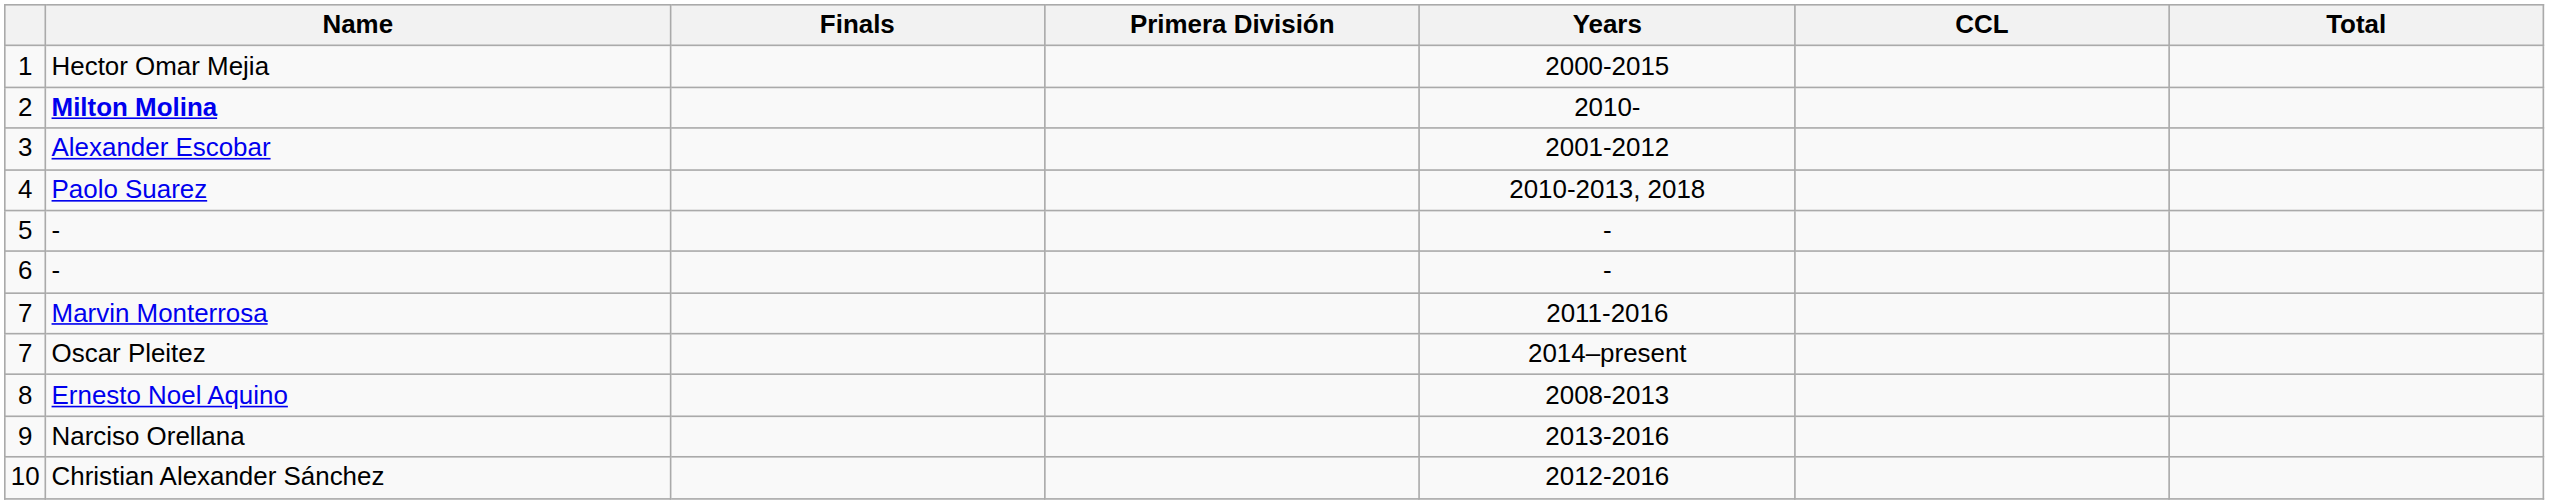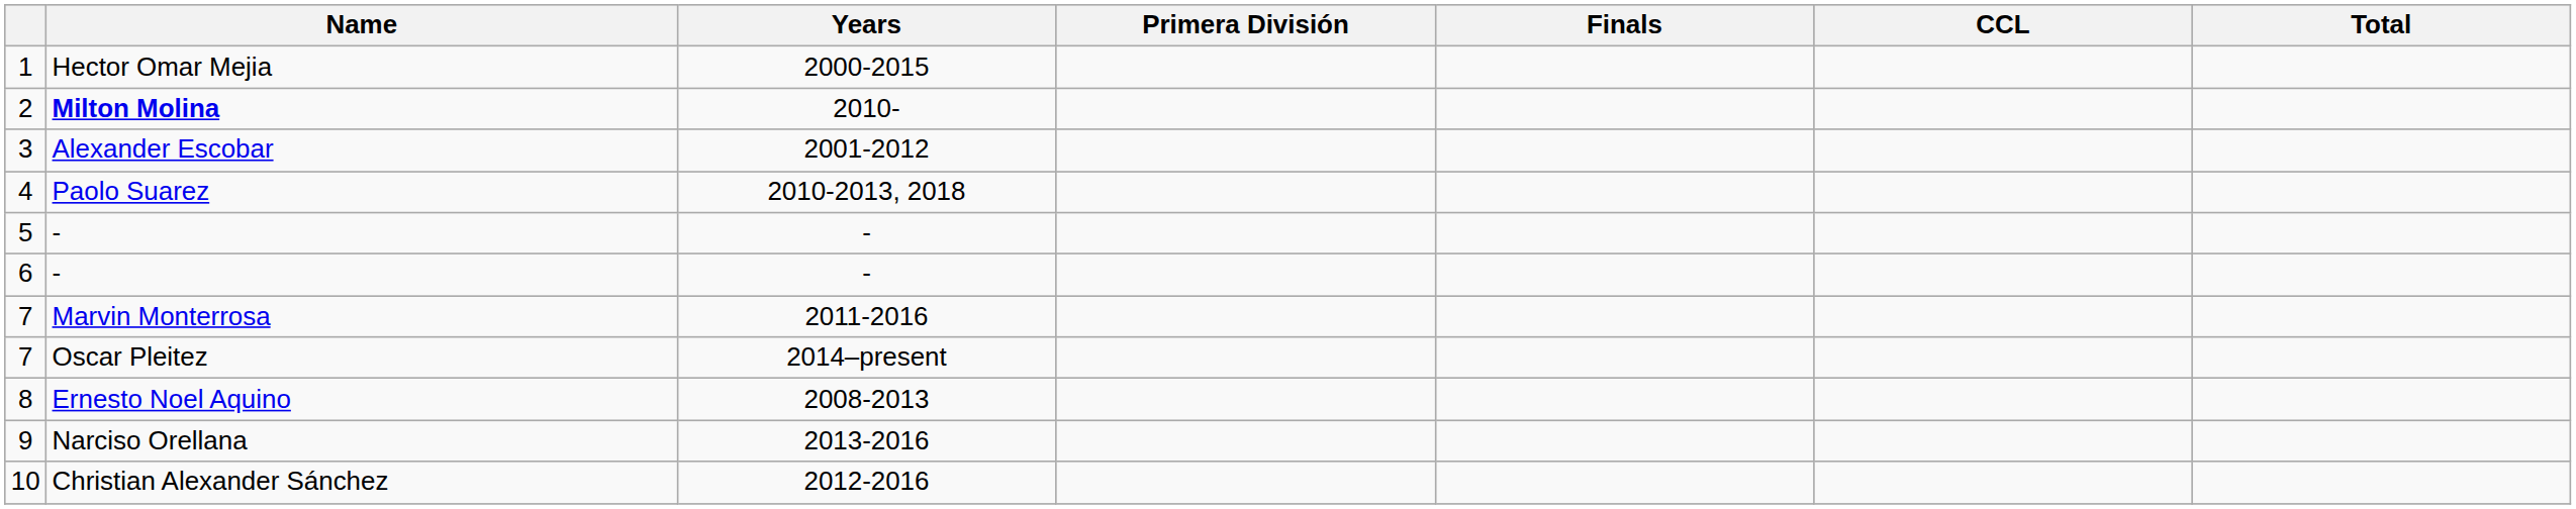columns swapped: Years <-> Finals
